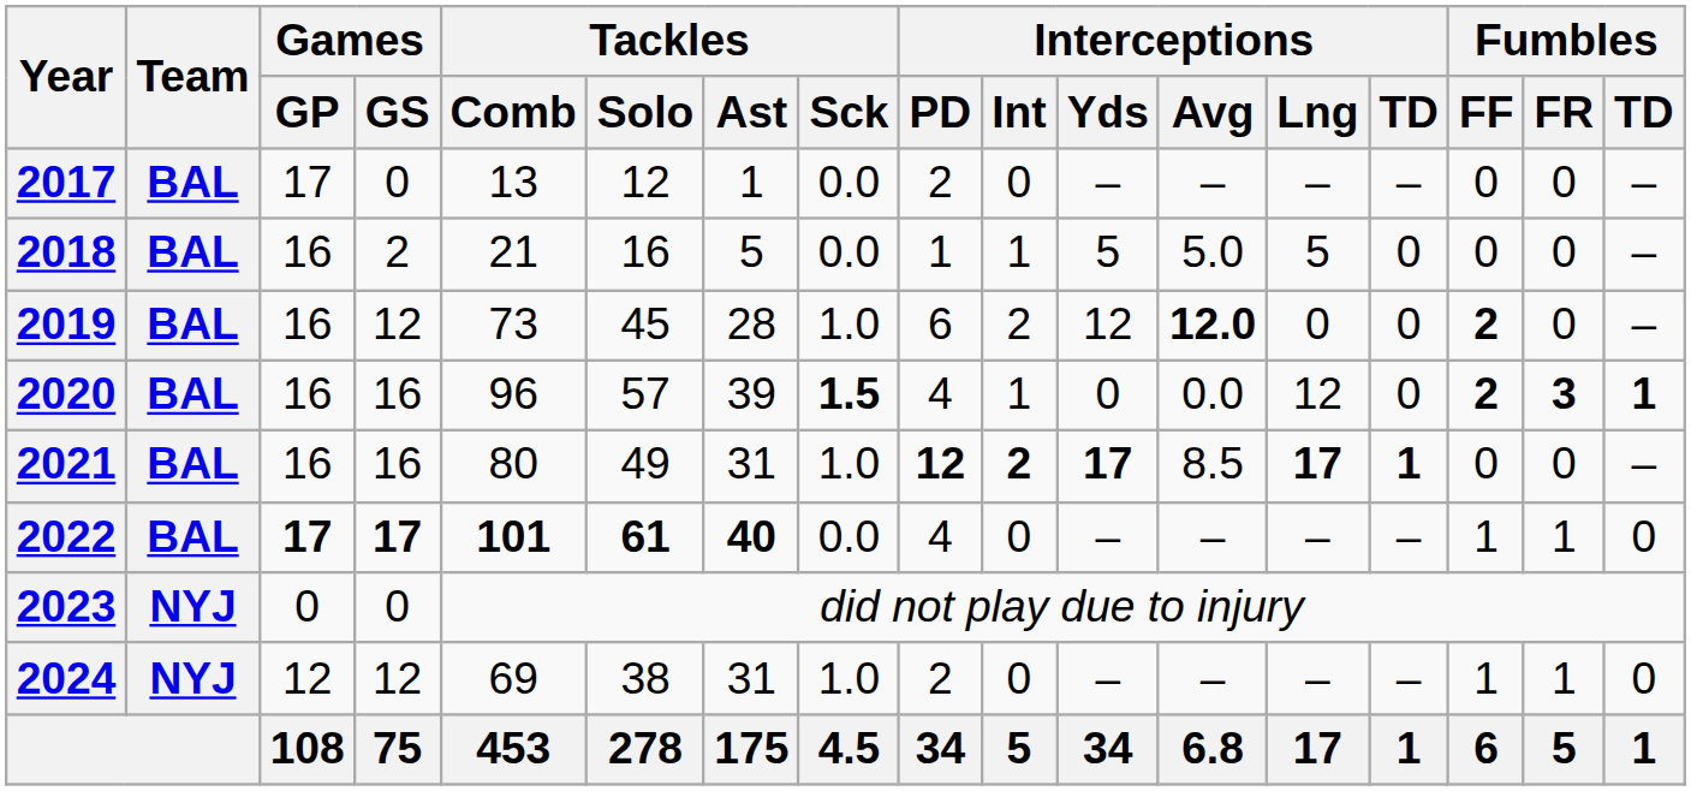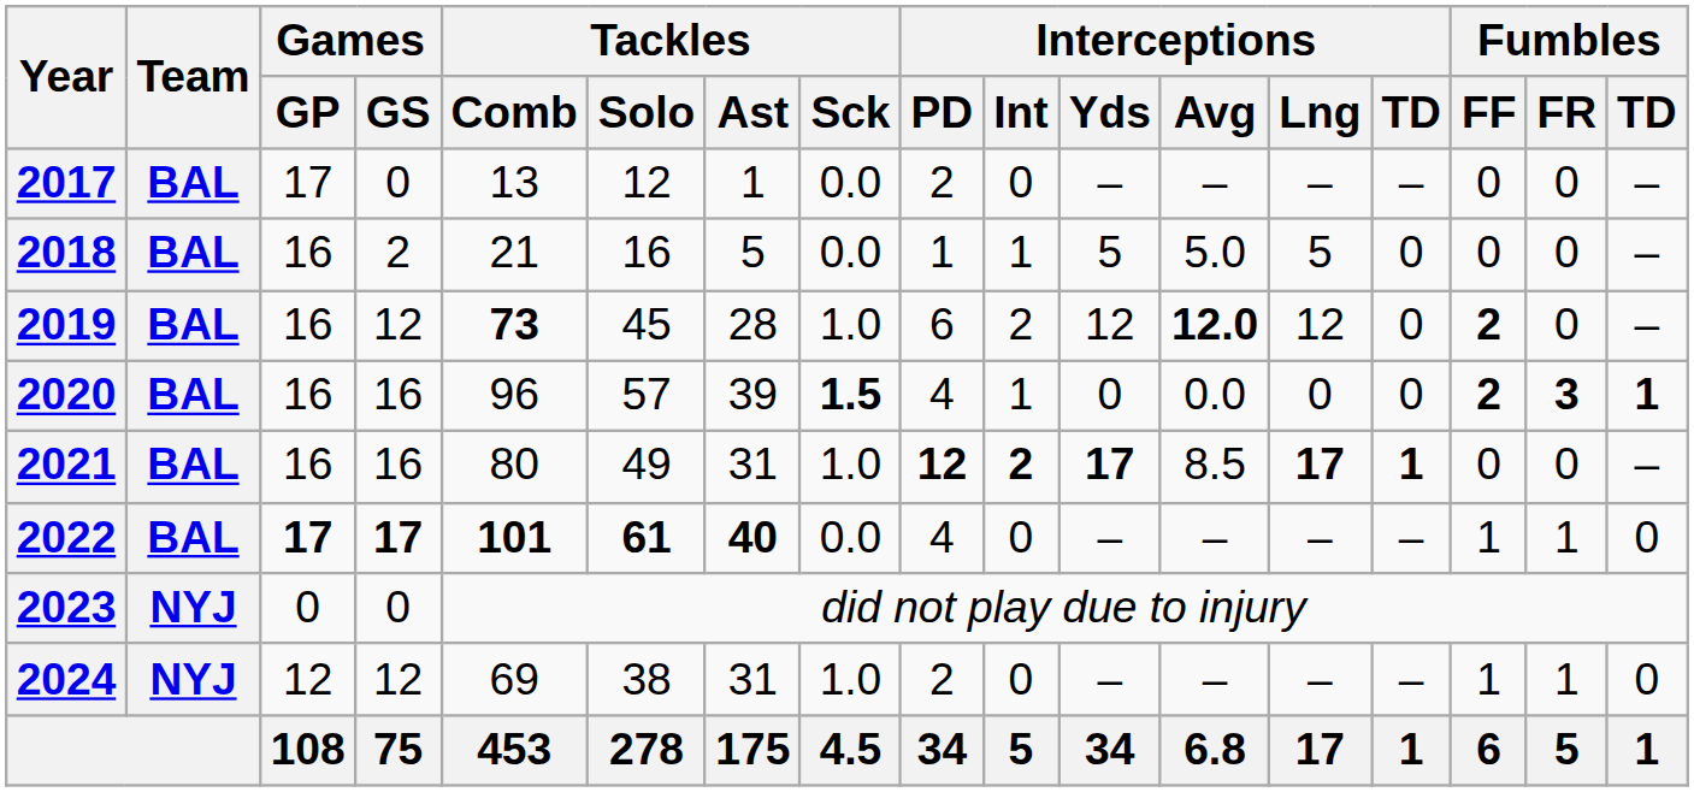2019 | Tackles / Comb: normal -> bold
2019 | Interceptions / Lng: 0 -> 12
2020 | Interceptions / Lng: 12 -> 0
